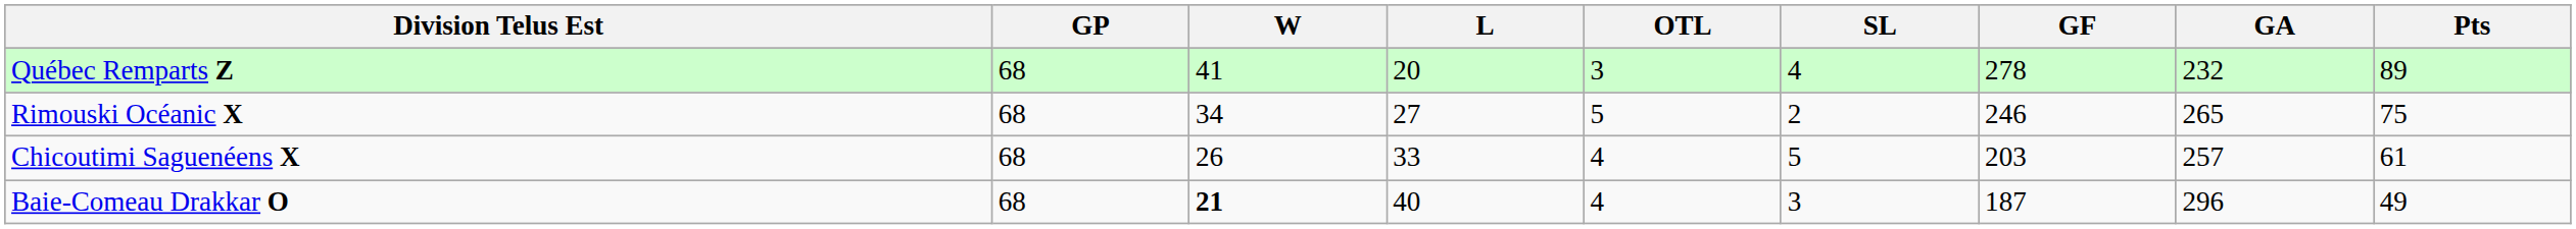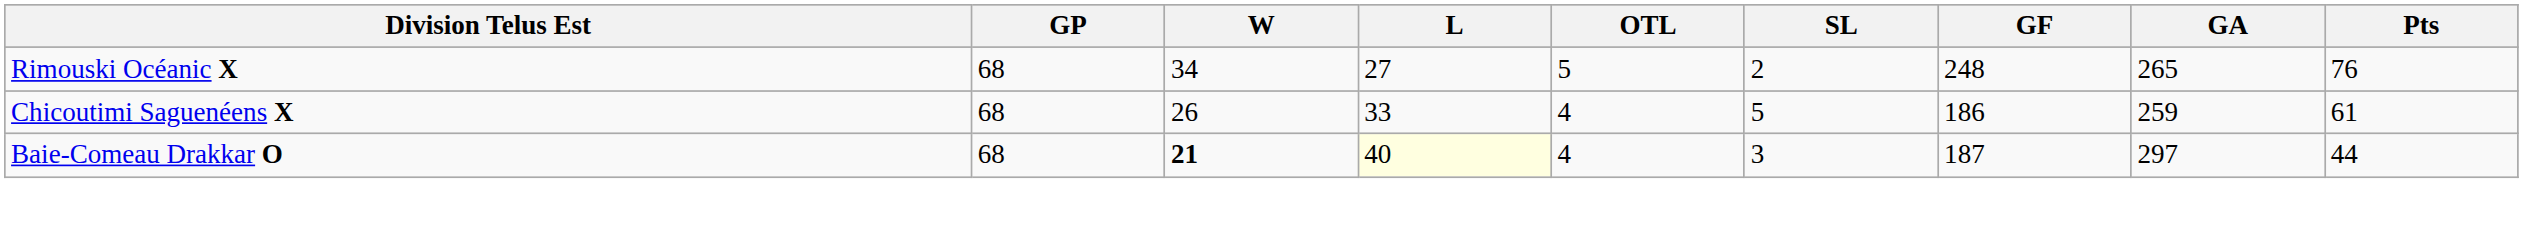- row: Québec Remparts Z | 68 | 41 | 20 | 3 | 4 | 278 | 232 | 89
Rimouski Océanic X | GF: 246 -> 248
Rimouski Océanic X | Pts: 75 -> 76
Chicoutimi Saguenéens X | GF: 203 -> 186
Chicoutimi Saguenéens X | GA: 257 -> 259
Baie-Comeau Drakkar O | L: no background -> lightyellow background
Baie-Comeau Drakkar O | GA: 296 -> 297
Baie-Comeau Drakkar O | Pts: 49 -> 44
